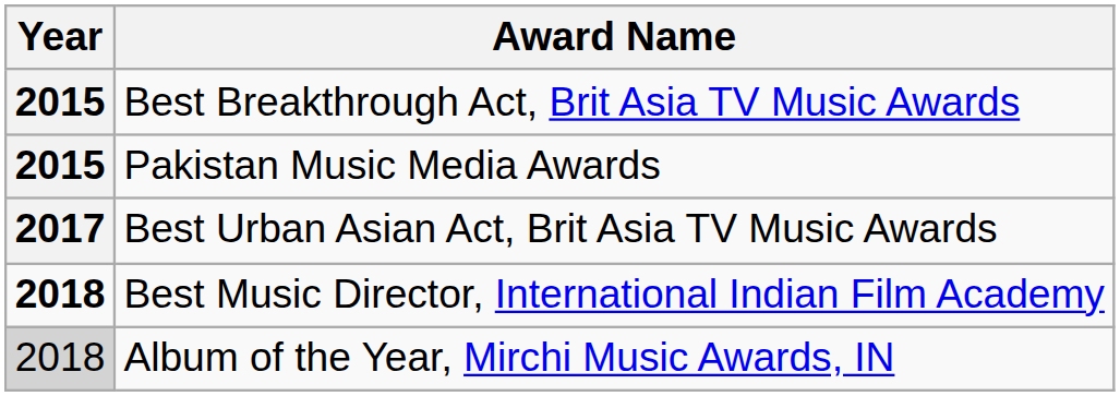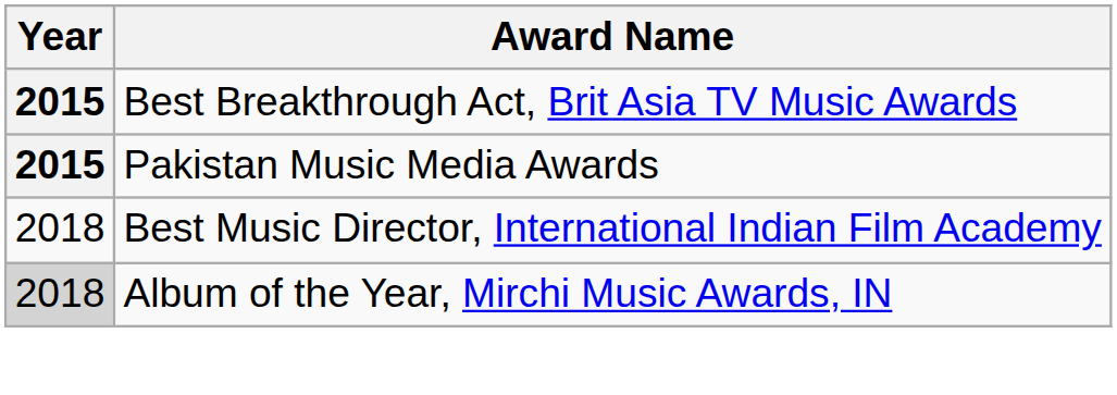- row: 2017 | Best Urban Asian Act, Brit Asia TV Music Awards
Best Music Director, International Indian Film Academy | Year: bold -> normal
